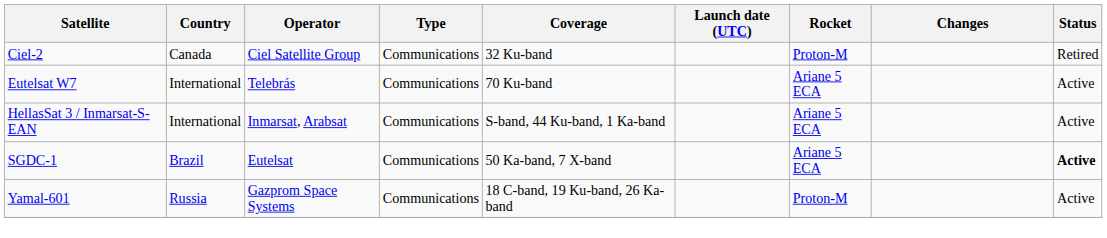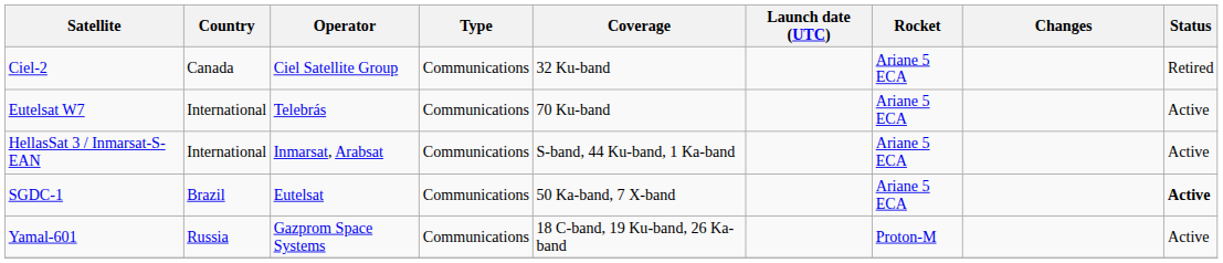Ciel-2 | Rocket: Proton-M -> Ariane 5 ECA
